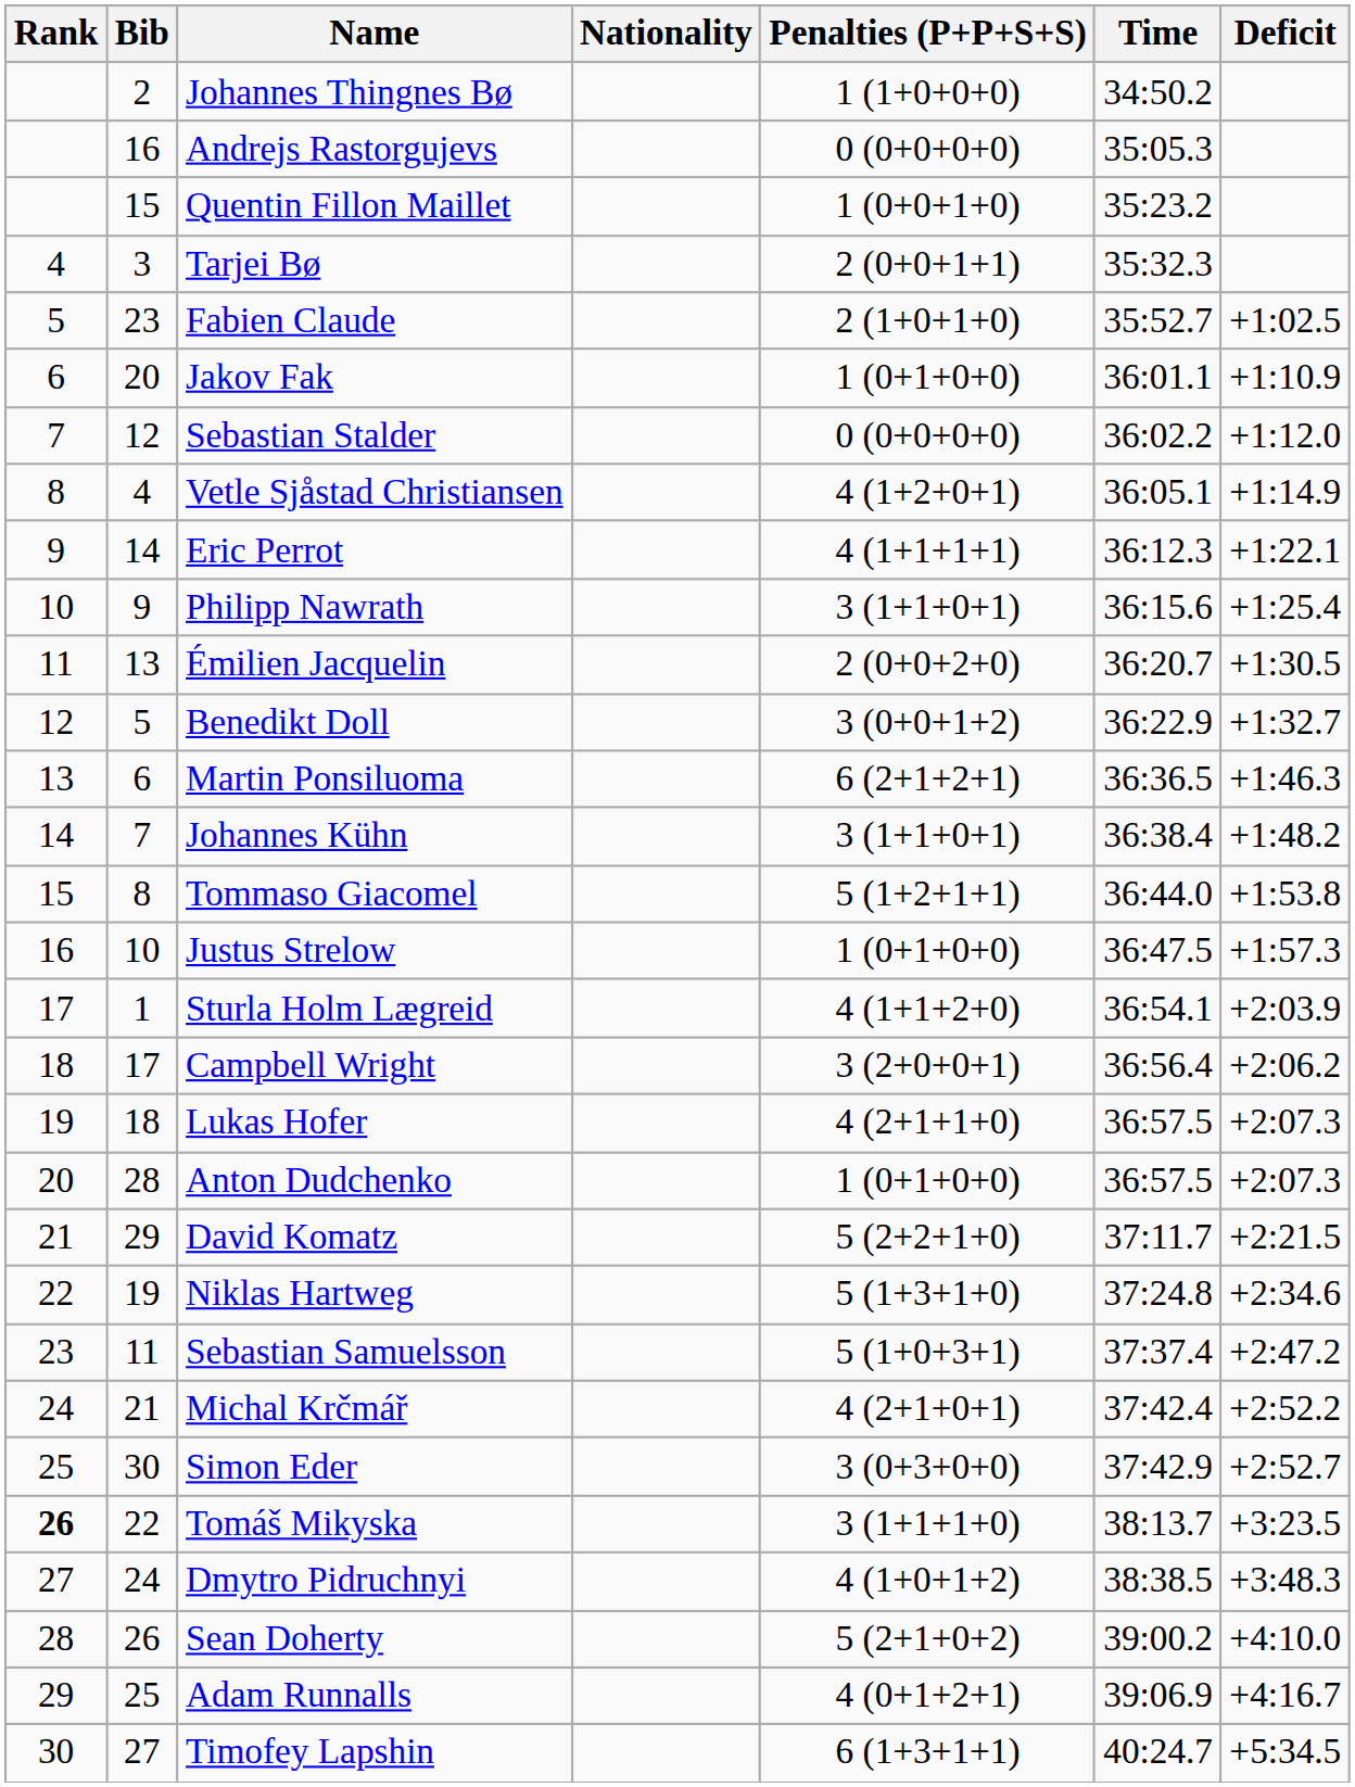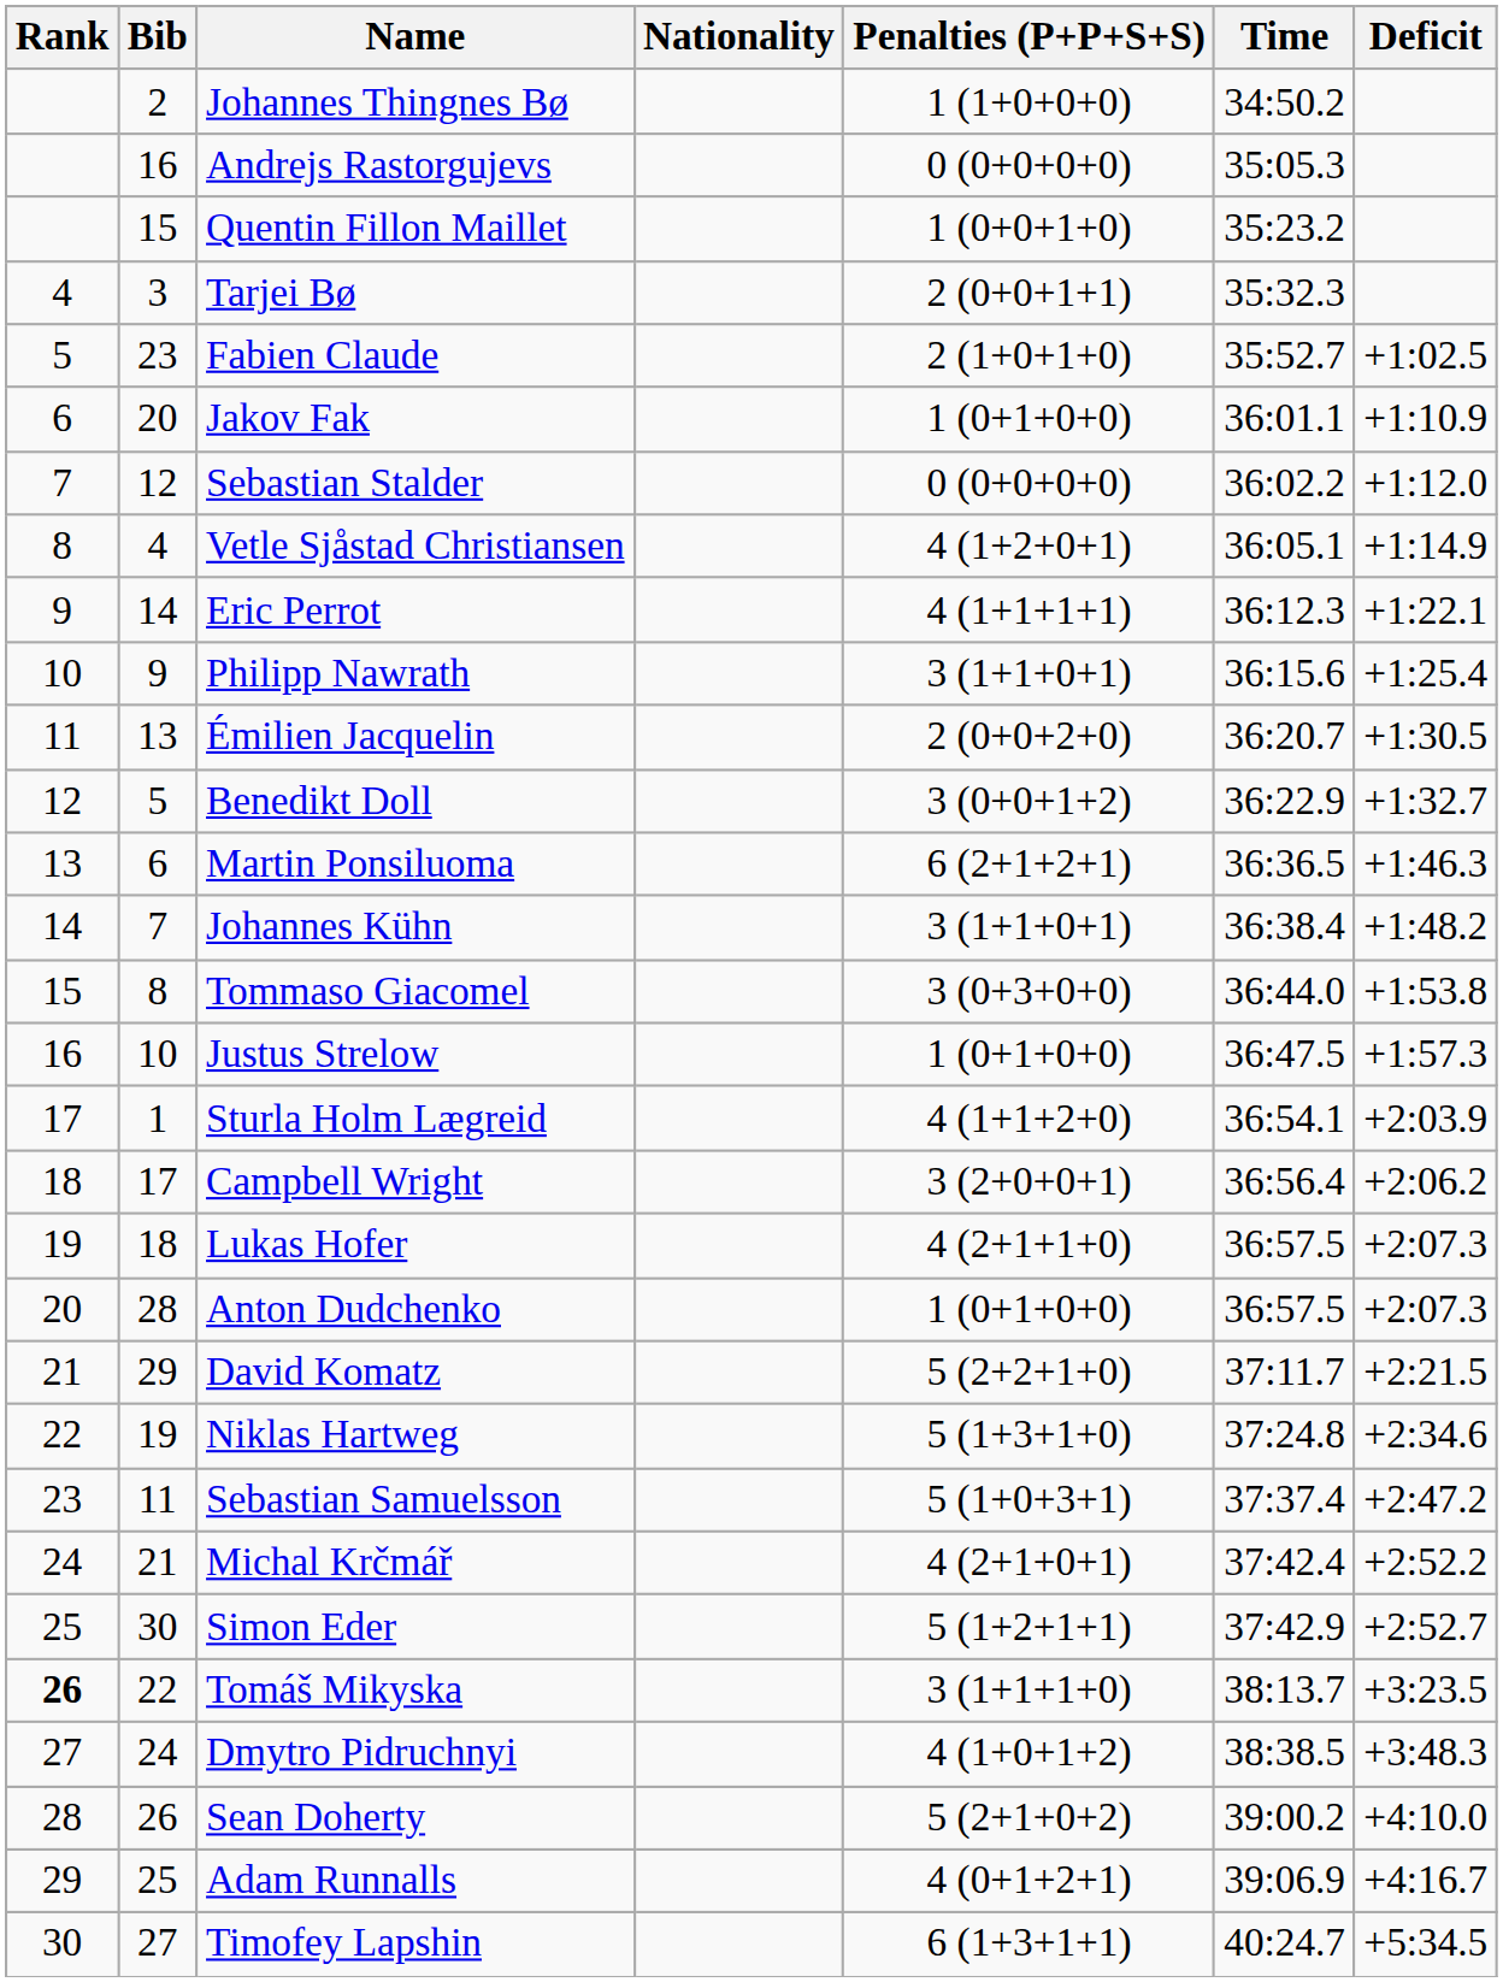Tommaso Giacomel | Penalties (P+P+S+S): 5 (1+2+1+1) -> 3 (0+3+0+0)
Simon Eder | Penalties (P+P+S+S): 3 (0+3+0+0) -> 5 (1+2+1+1)
